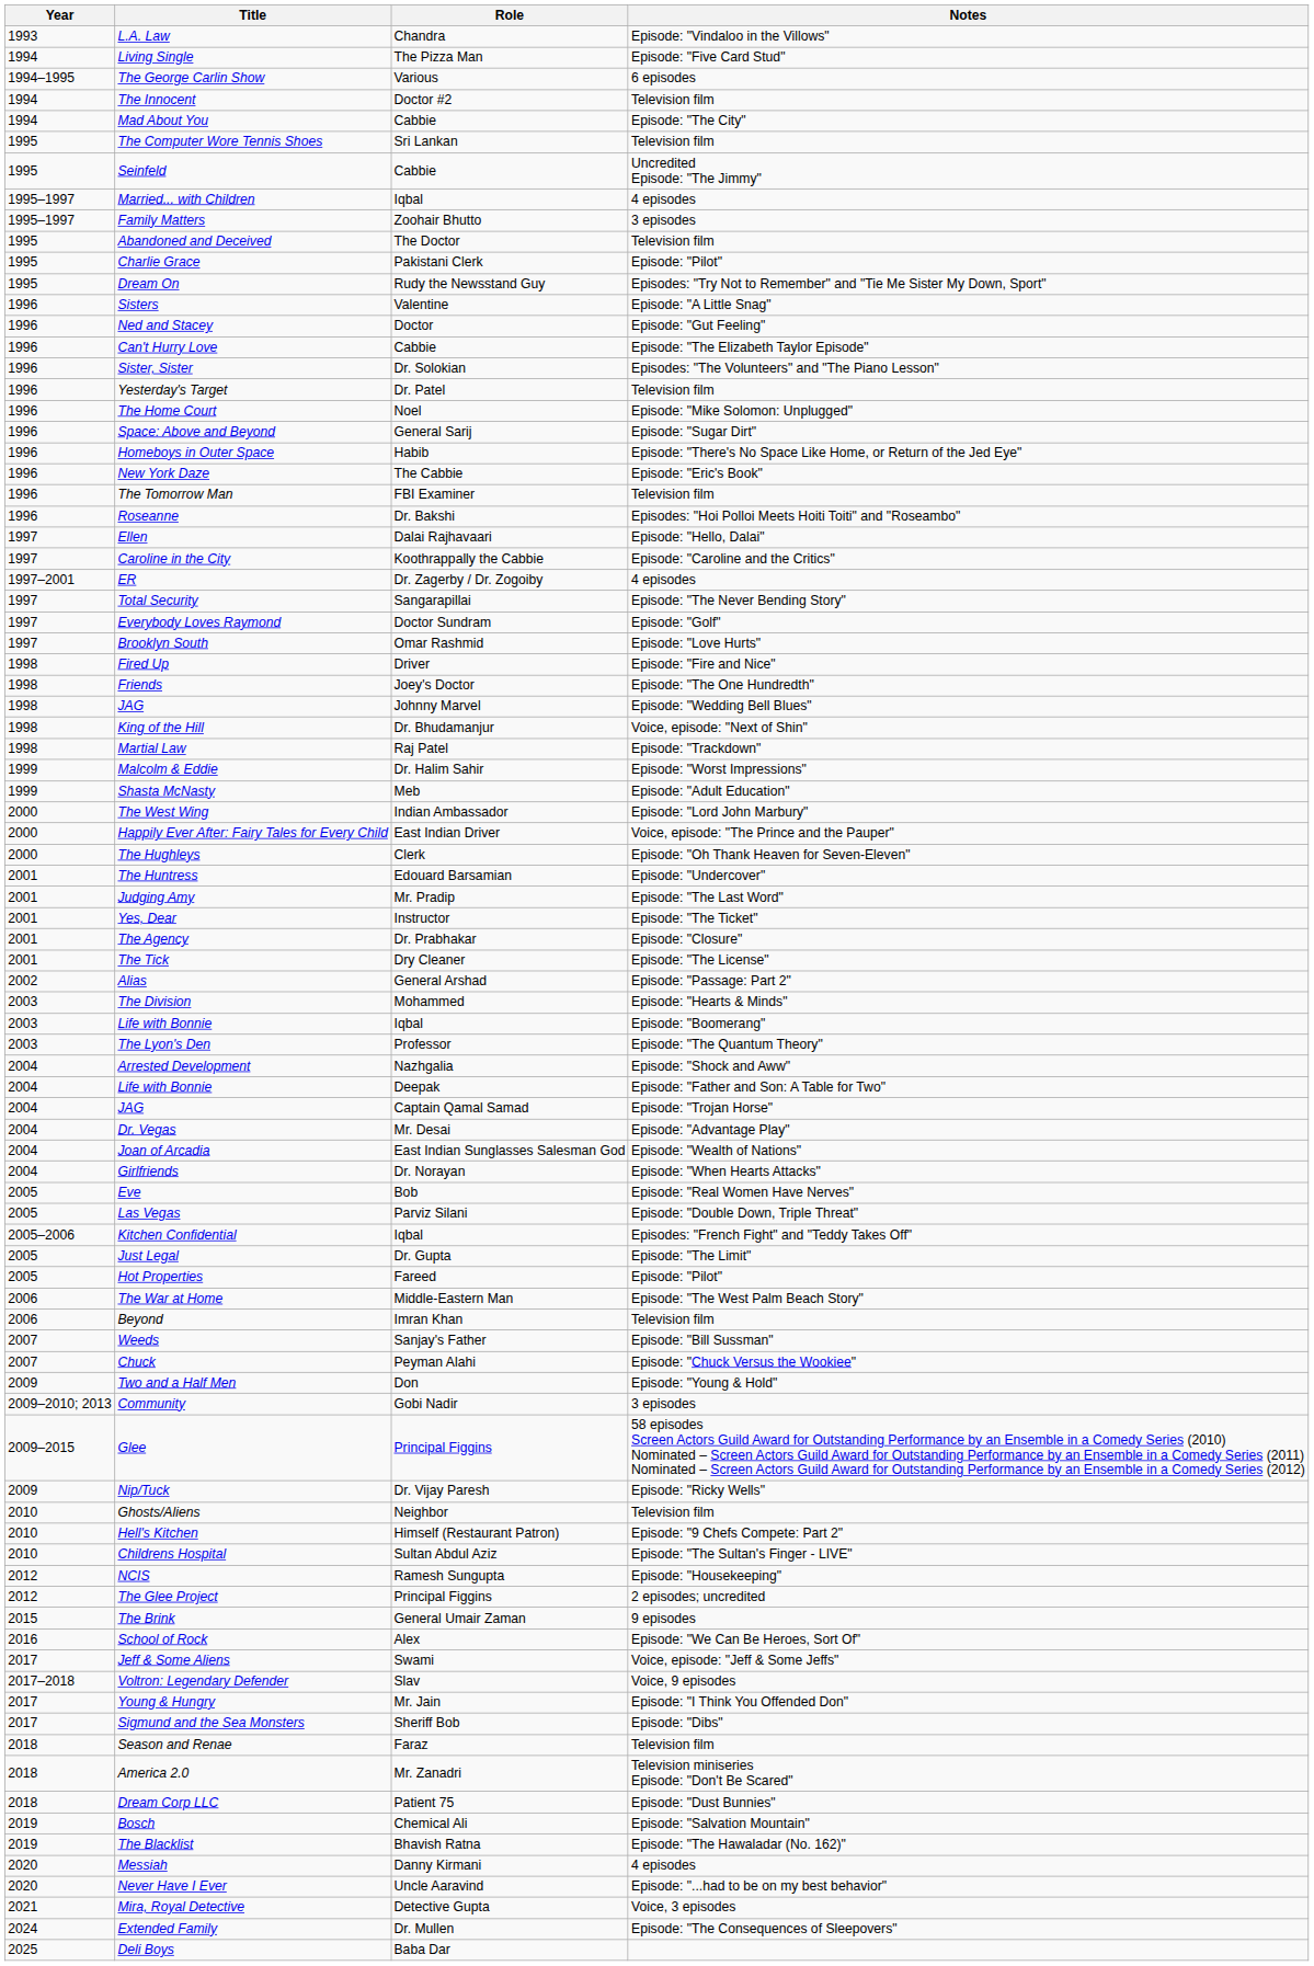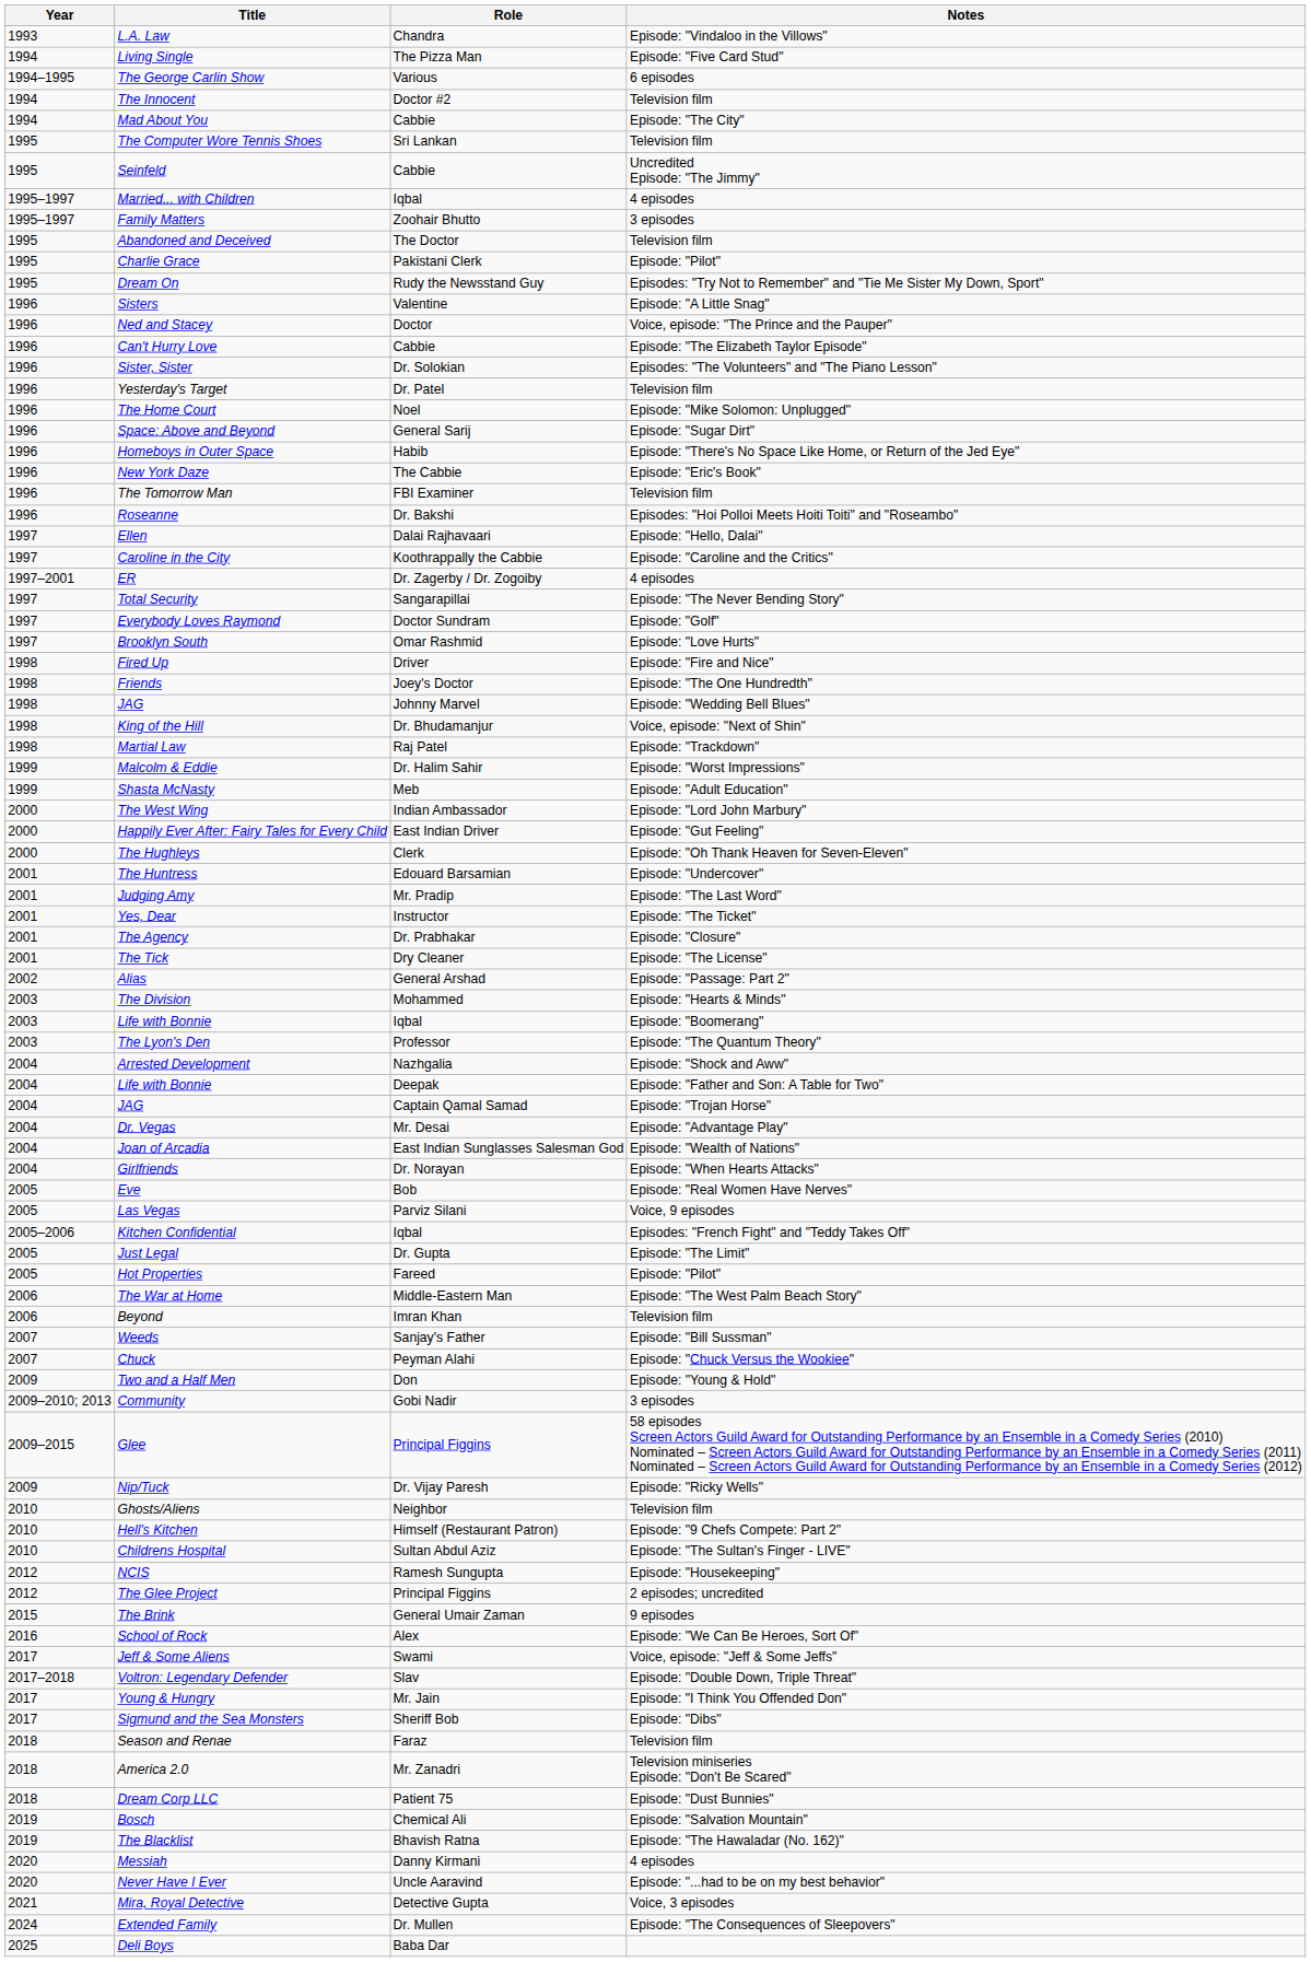Ned and Stacey | Notes: Episode: "Gut Feeling" -> Voice, episode: "The Prince and the Pauper"
Happily Ever After: Fairy Tales for Every Child | Notes: Voice, episode: "The Prince and the Pauper" -> Episode: "Gut Feeling"
Las Vegas | Notes: Episode: "Double Down, Triple Threat" -> Voice, 9 episodes
Voltron: Legendary Defender | Notes: Voice, 9 episodes -> Episode: "Double Down, Triple Threat"
